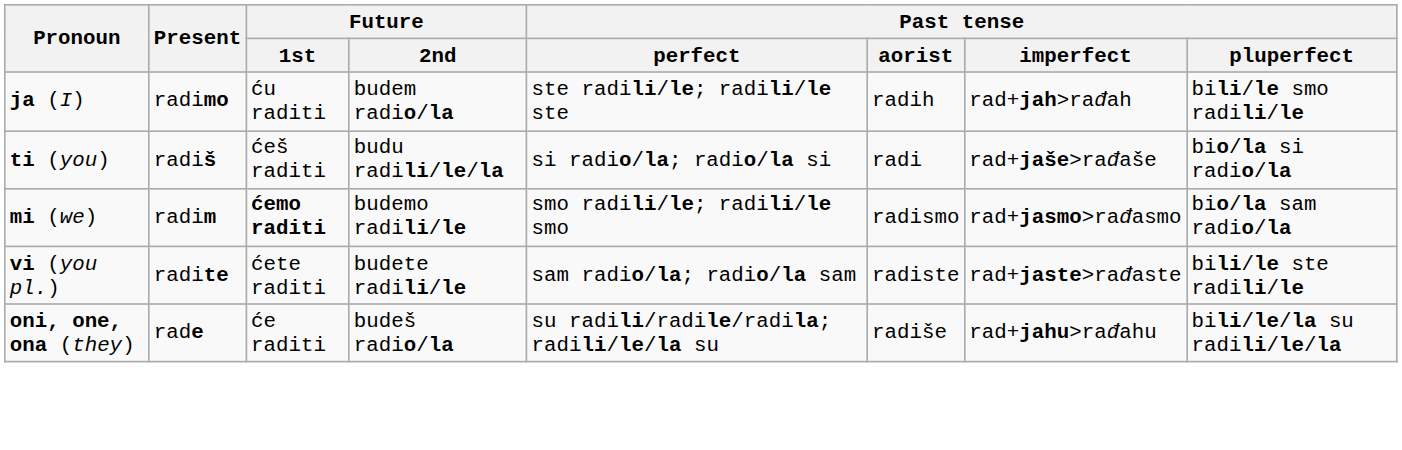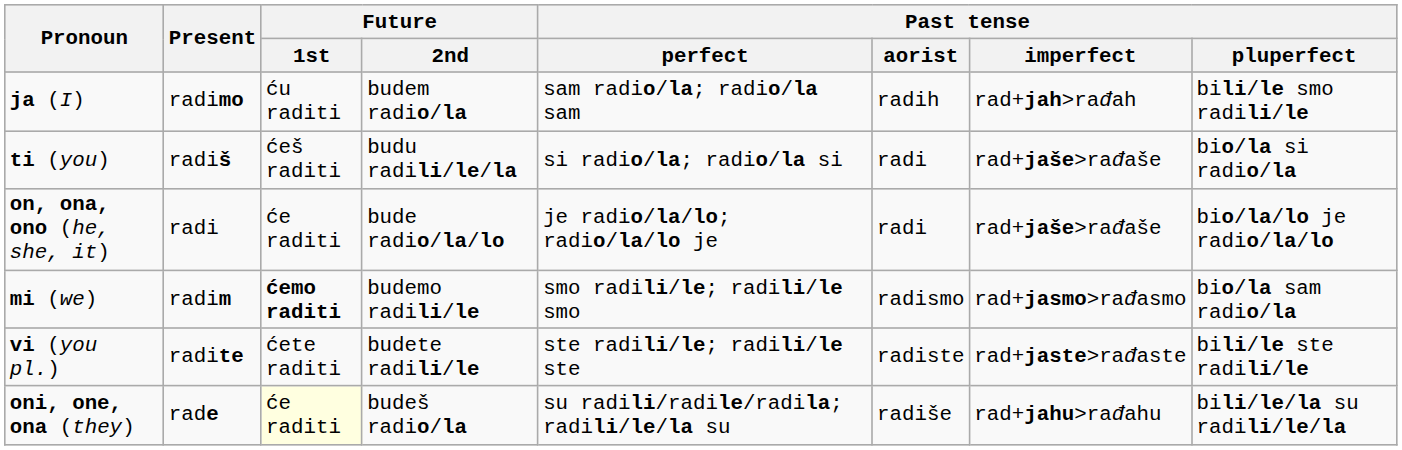ja (I) | Past tense / perfect: ste radili/le; radili/le ste -> sam radio/la; radio/la sam
+ row: on, ona, ono (he, she, it) | radi | će raditi | bude radio/la/lo | je radio/la/lo; radio/la/lo je | radi | rad+jaše>rađaše | bio/la/lo je radio/la/lo
vi (you pl.) | Past tense / perfect: sam radio/la; radio/la sam -> ste radili/le; radili/le ste
oni, one, ona (they) | Future / 1st: no background -> lightyellow background
